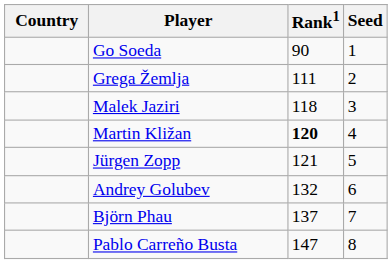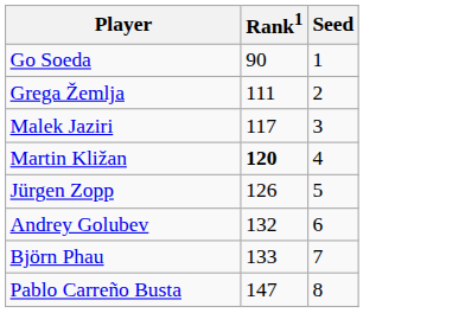- column: Country
Malek Jaziri | Rank1: 118 -> 117
Jürgen Zopp | Rank1: 121 -> 126
Björn Phau | Rank1: 137 -> 133
